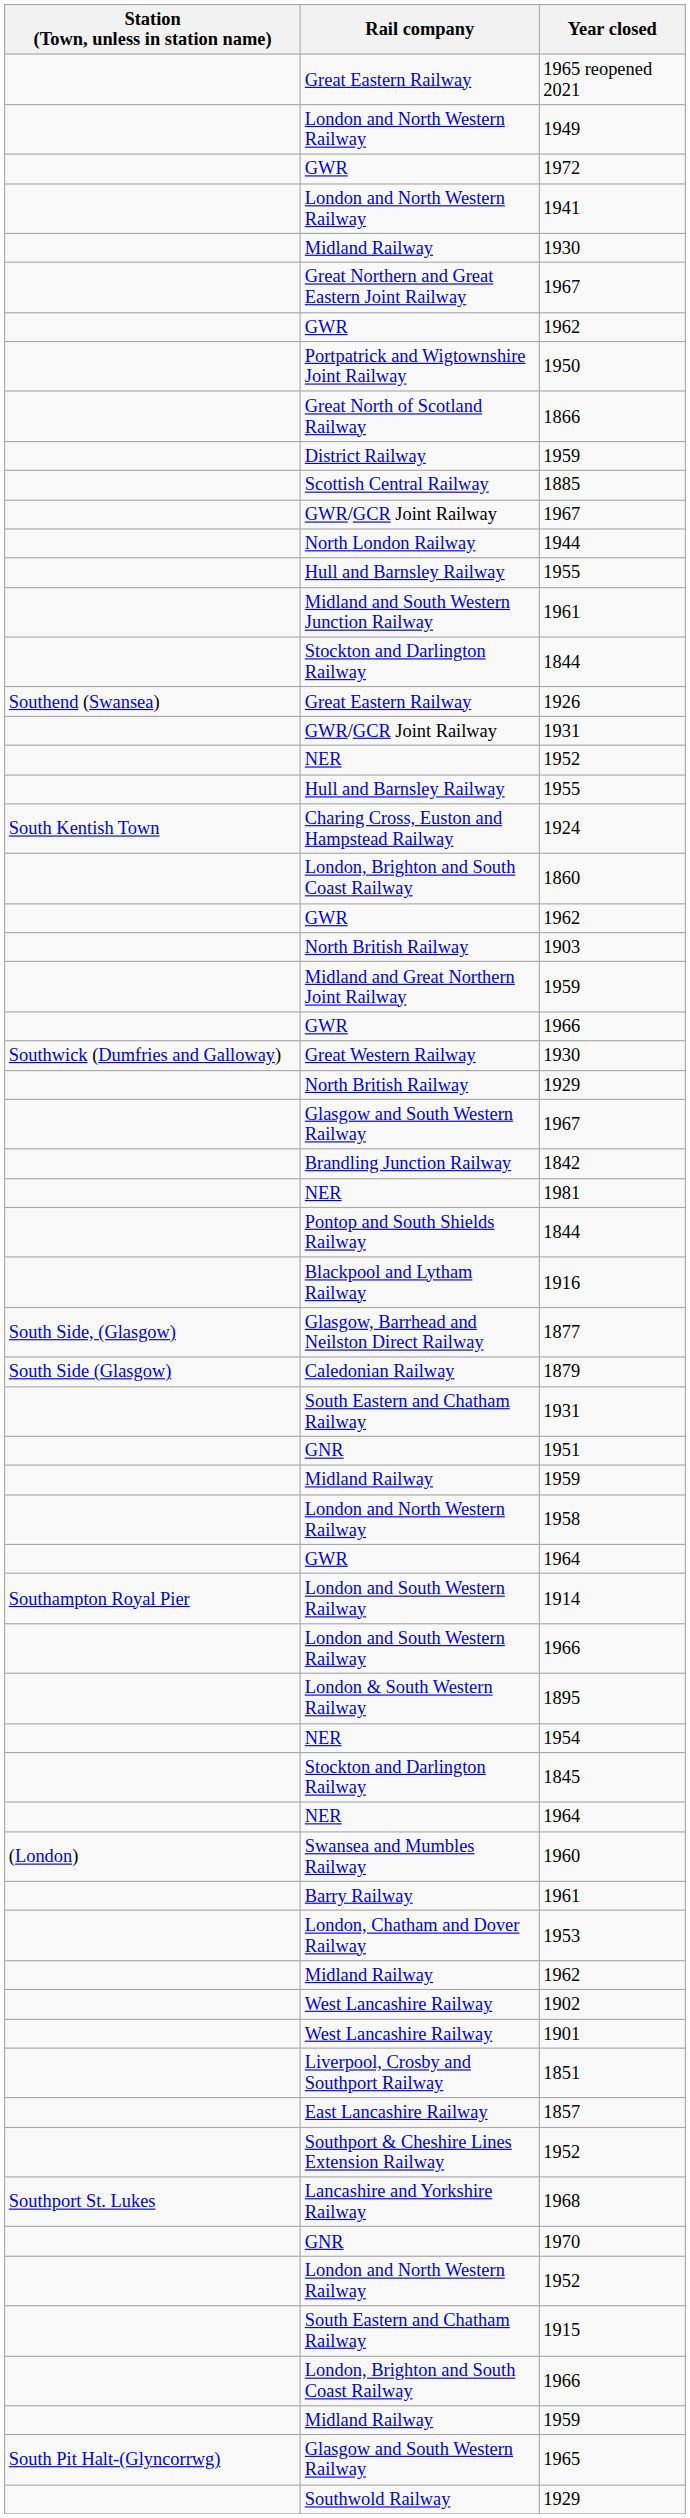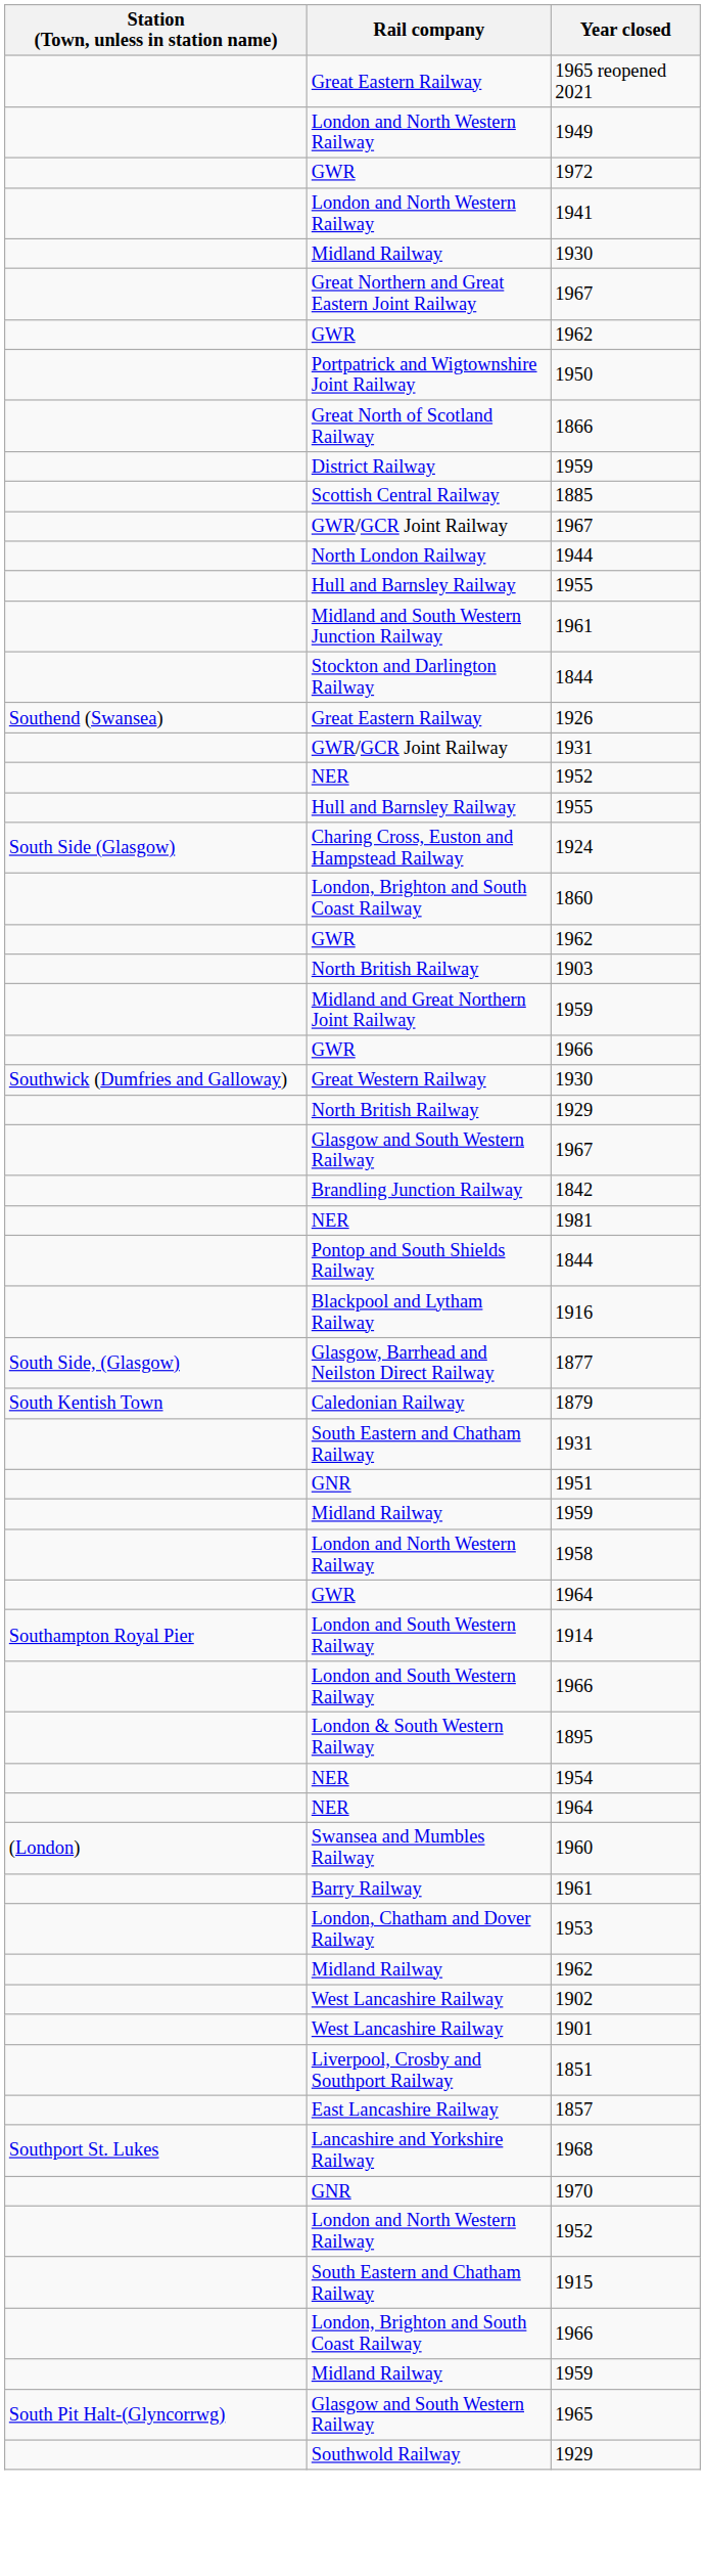1924 | Station (Town, unless in station name): South Kentish Town -> South Side (Glasgow)
1879 | Station (Town, unless in station name): South Side (Glasgow) -> South Kentish Town
- row: Stockton and Darlington Railway | 1845
- row: Southport & Cheshire Lines Extension Railway | 1952
